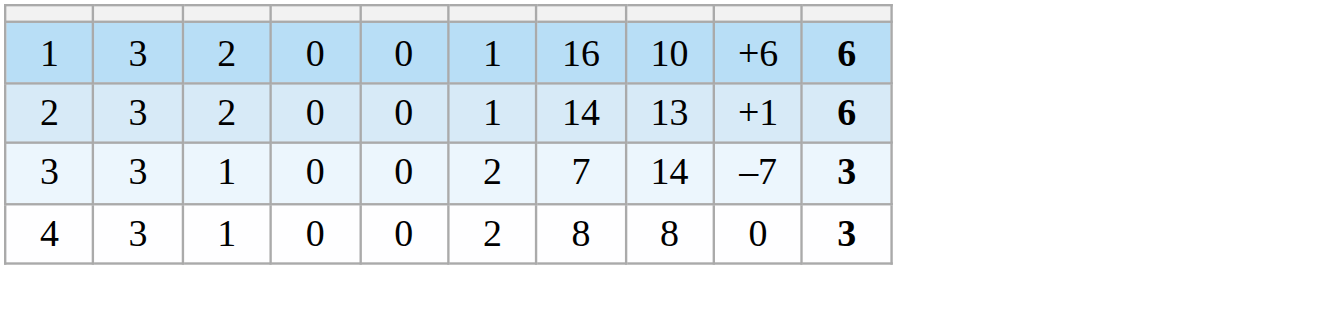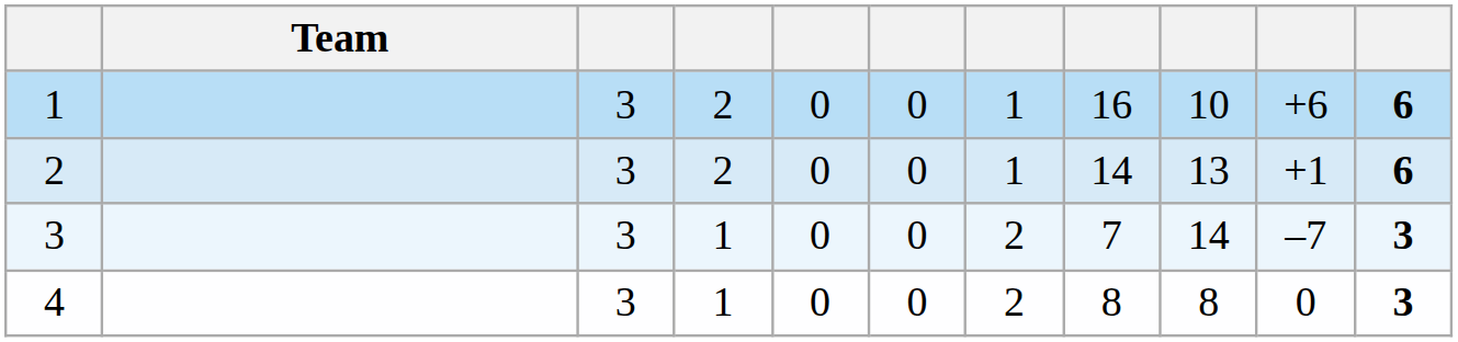+ column: Team
